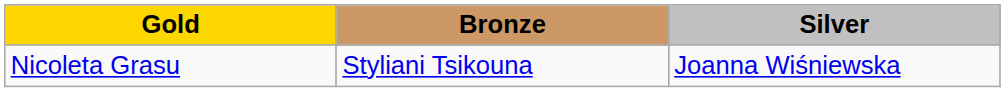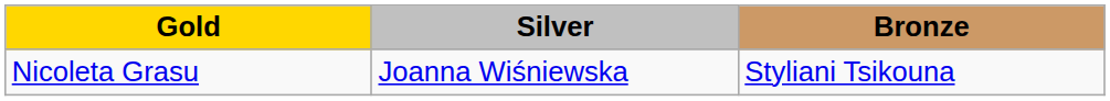columns swapped: Silver <-> Bronze
